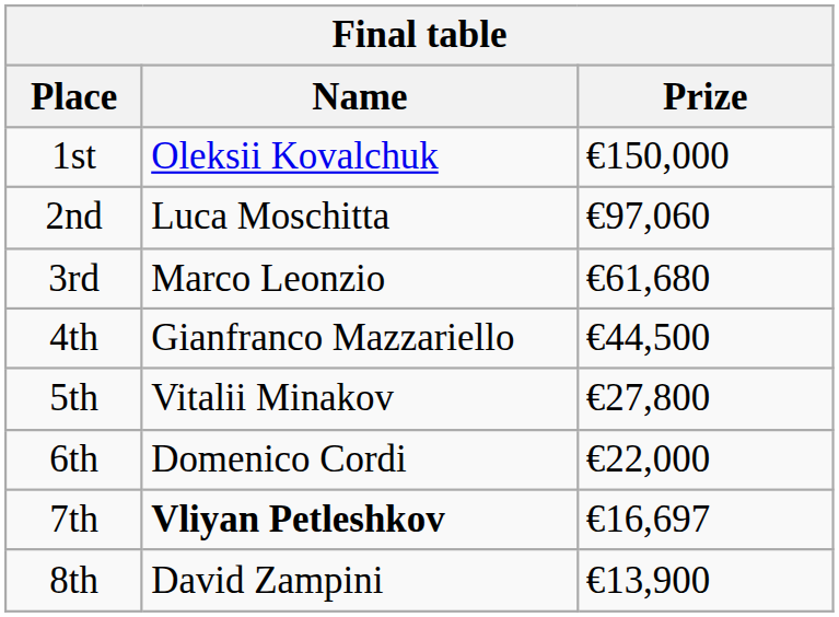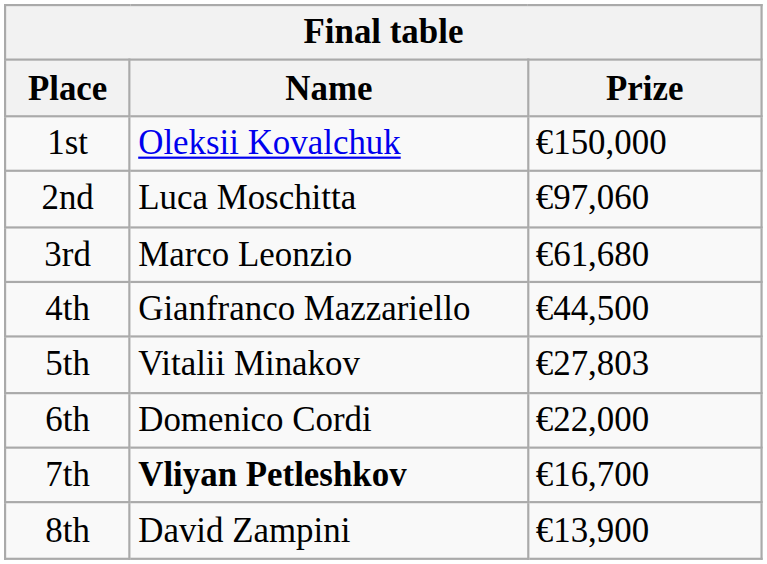5th | Prize: €27,800 -> €27,803
7th | Prize: €16,697 -> €16,700
